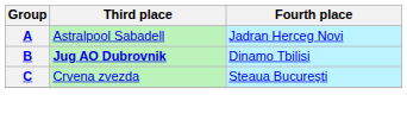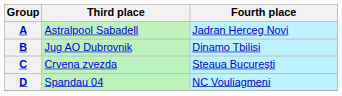B | Third place: bold -> normal
+ row: D | Spandau 04 | NC Vouliagmeni
